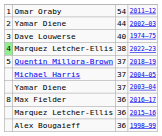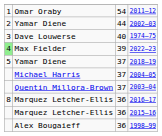2022–23 | column 2: Marquez Letcher-Ellis -> Max Fielder
2022–23 | column 3: 38 -> 39
2018–19 | column 2: Quentin Millora-Brown -> Yamar Diene
2003–04 | column 2: Yamar Diene -> Quentin Millora-Brown
2016–17 | column 2: Max Fielder -> Marquez Letcher-Ellis
